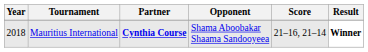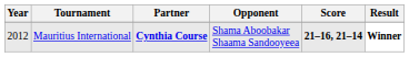Mauritius International | Year: 2018 -> 2012
Mauritius International | Score: normal -> bold
